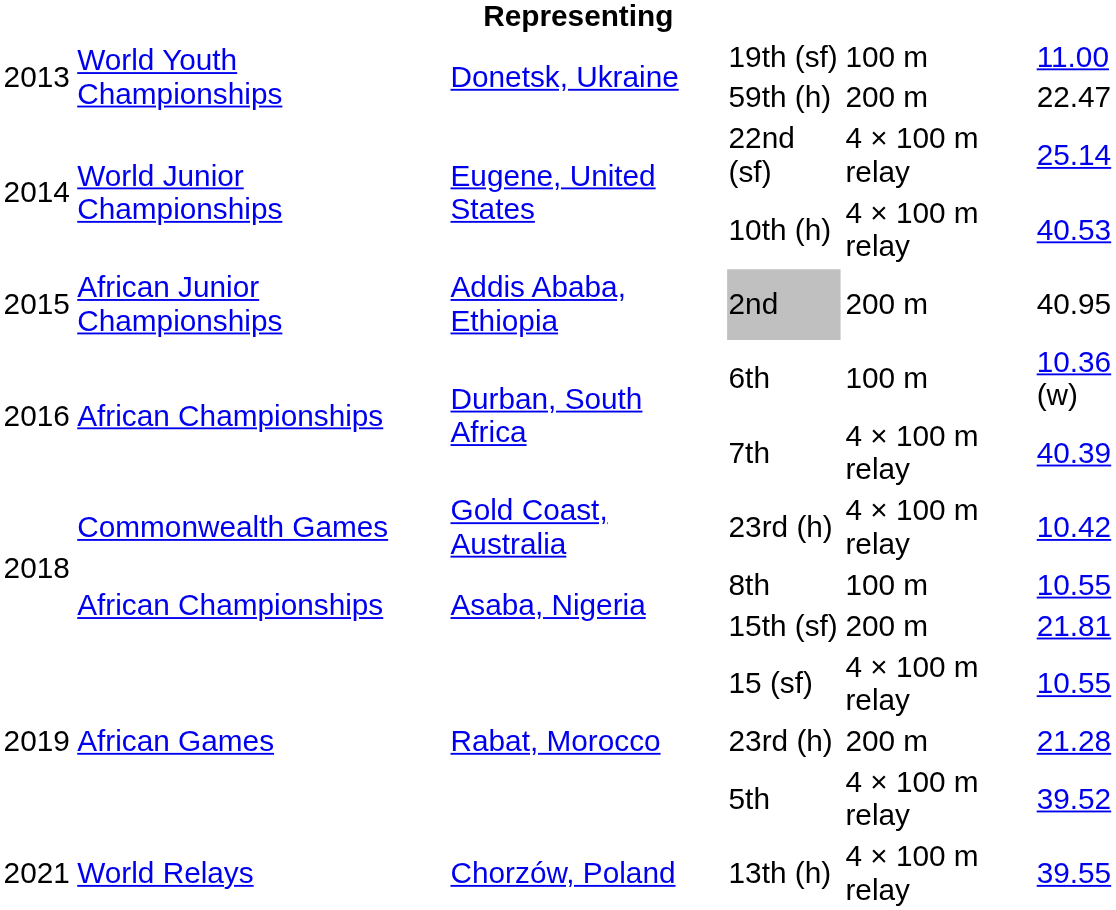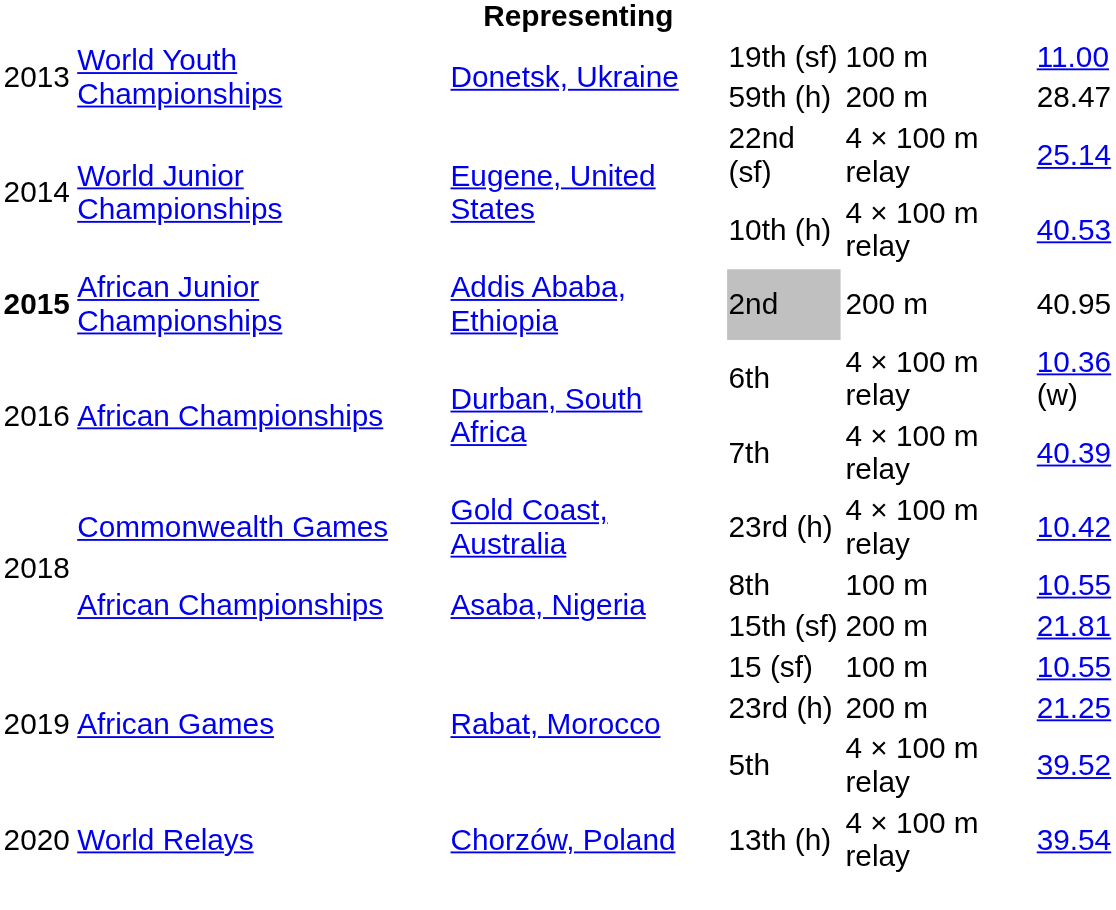59th (h) | column 6: 22.47 -> 28.47
2nd | column 1: normal -> bold
6th | column 5: 100 m -> 4 × 100 m relay
15 (sf) | column 5: 4 × 100 m relay -> 100 m
Rabat, Morocco / 23rd (h) | column 6: 21.28 -> 21.25
13th (h) | column 1: 2021 -> 2020
13th (h) | column 6: 39.55 -> 39.54
